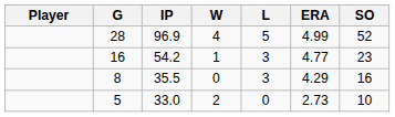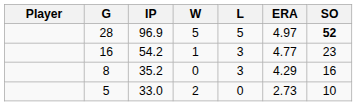28 | W: 4 -> 5
28 | ERA: 4.99 -> 4.97
28 | SO: normal -> bold
8 | IP: 35.5 -> 35.2
